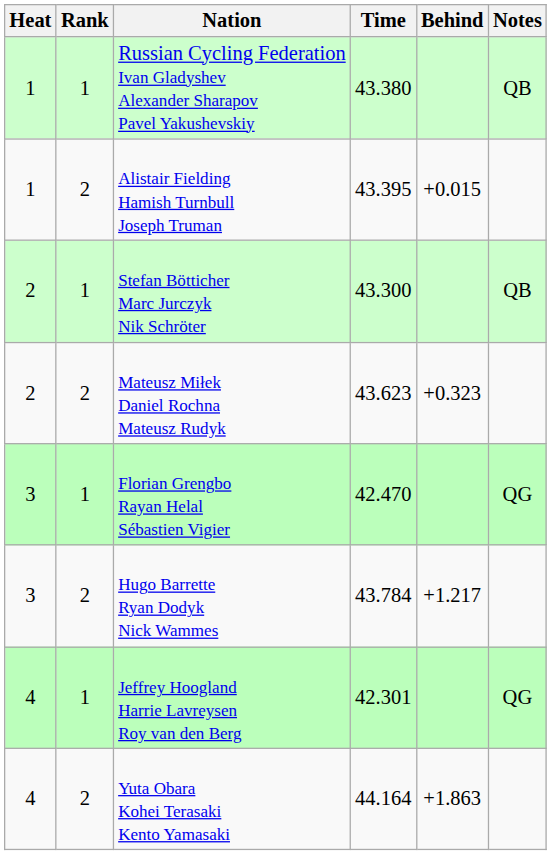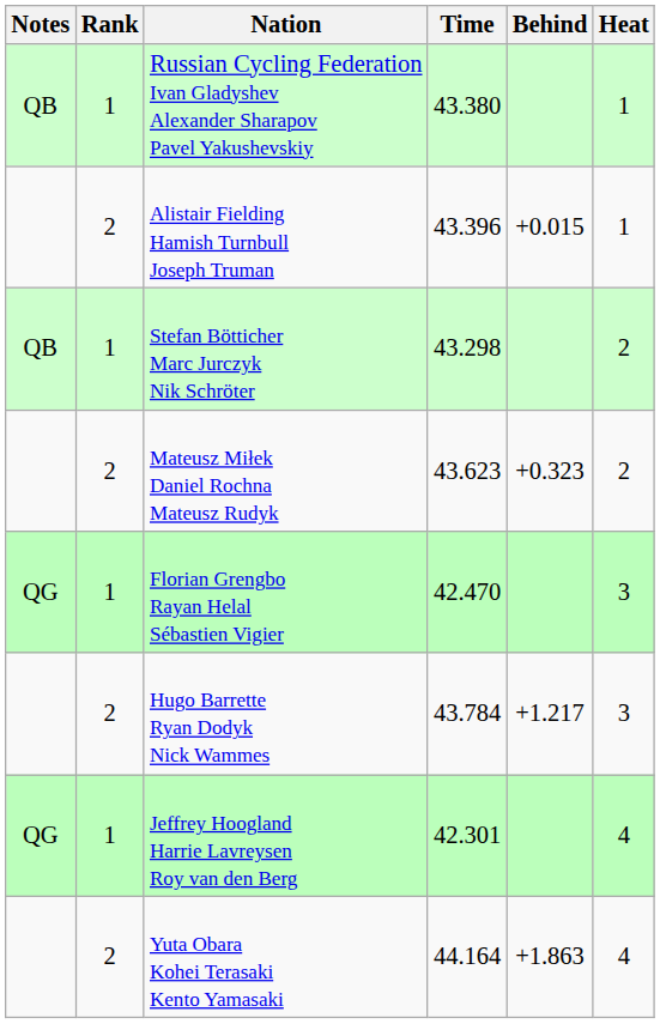columns swapped: Heat <-> Notes
Alistair Fielding Hamish Turnbull Joseph Truman | Time: 43.395 -> 43.396
Stefan Bötticher Marc Jurczyk Nik Schröter | Time: 43.300 -> 43.298
